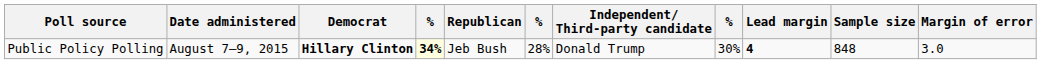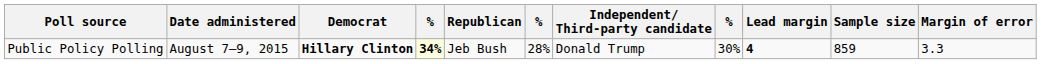Public Policy Polling | Sample size: 848 -> 859
Public Policy Polling | Margin of error: 3.0 -> 3.3
